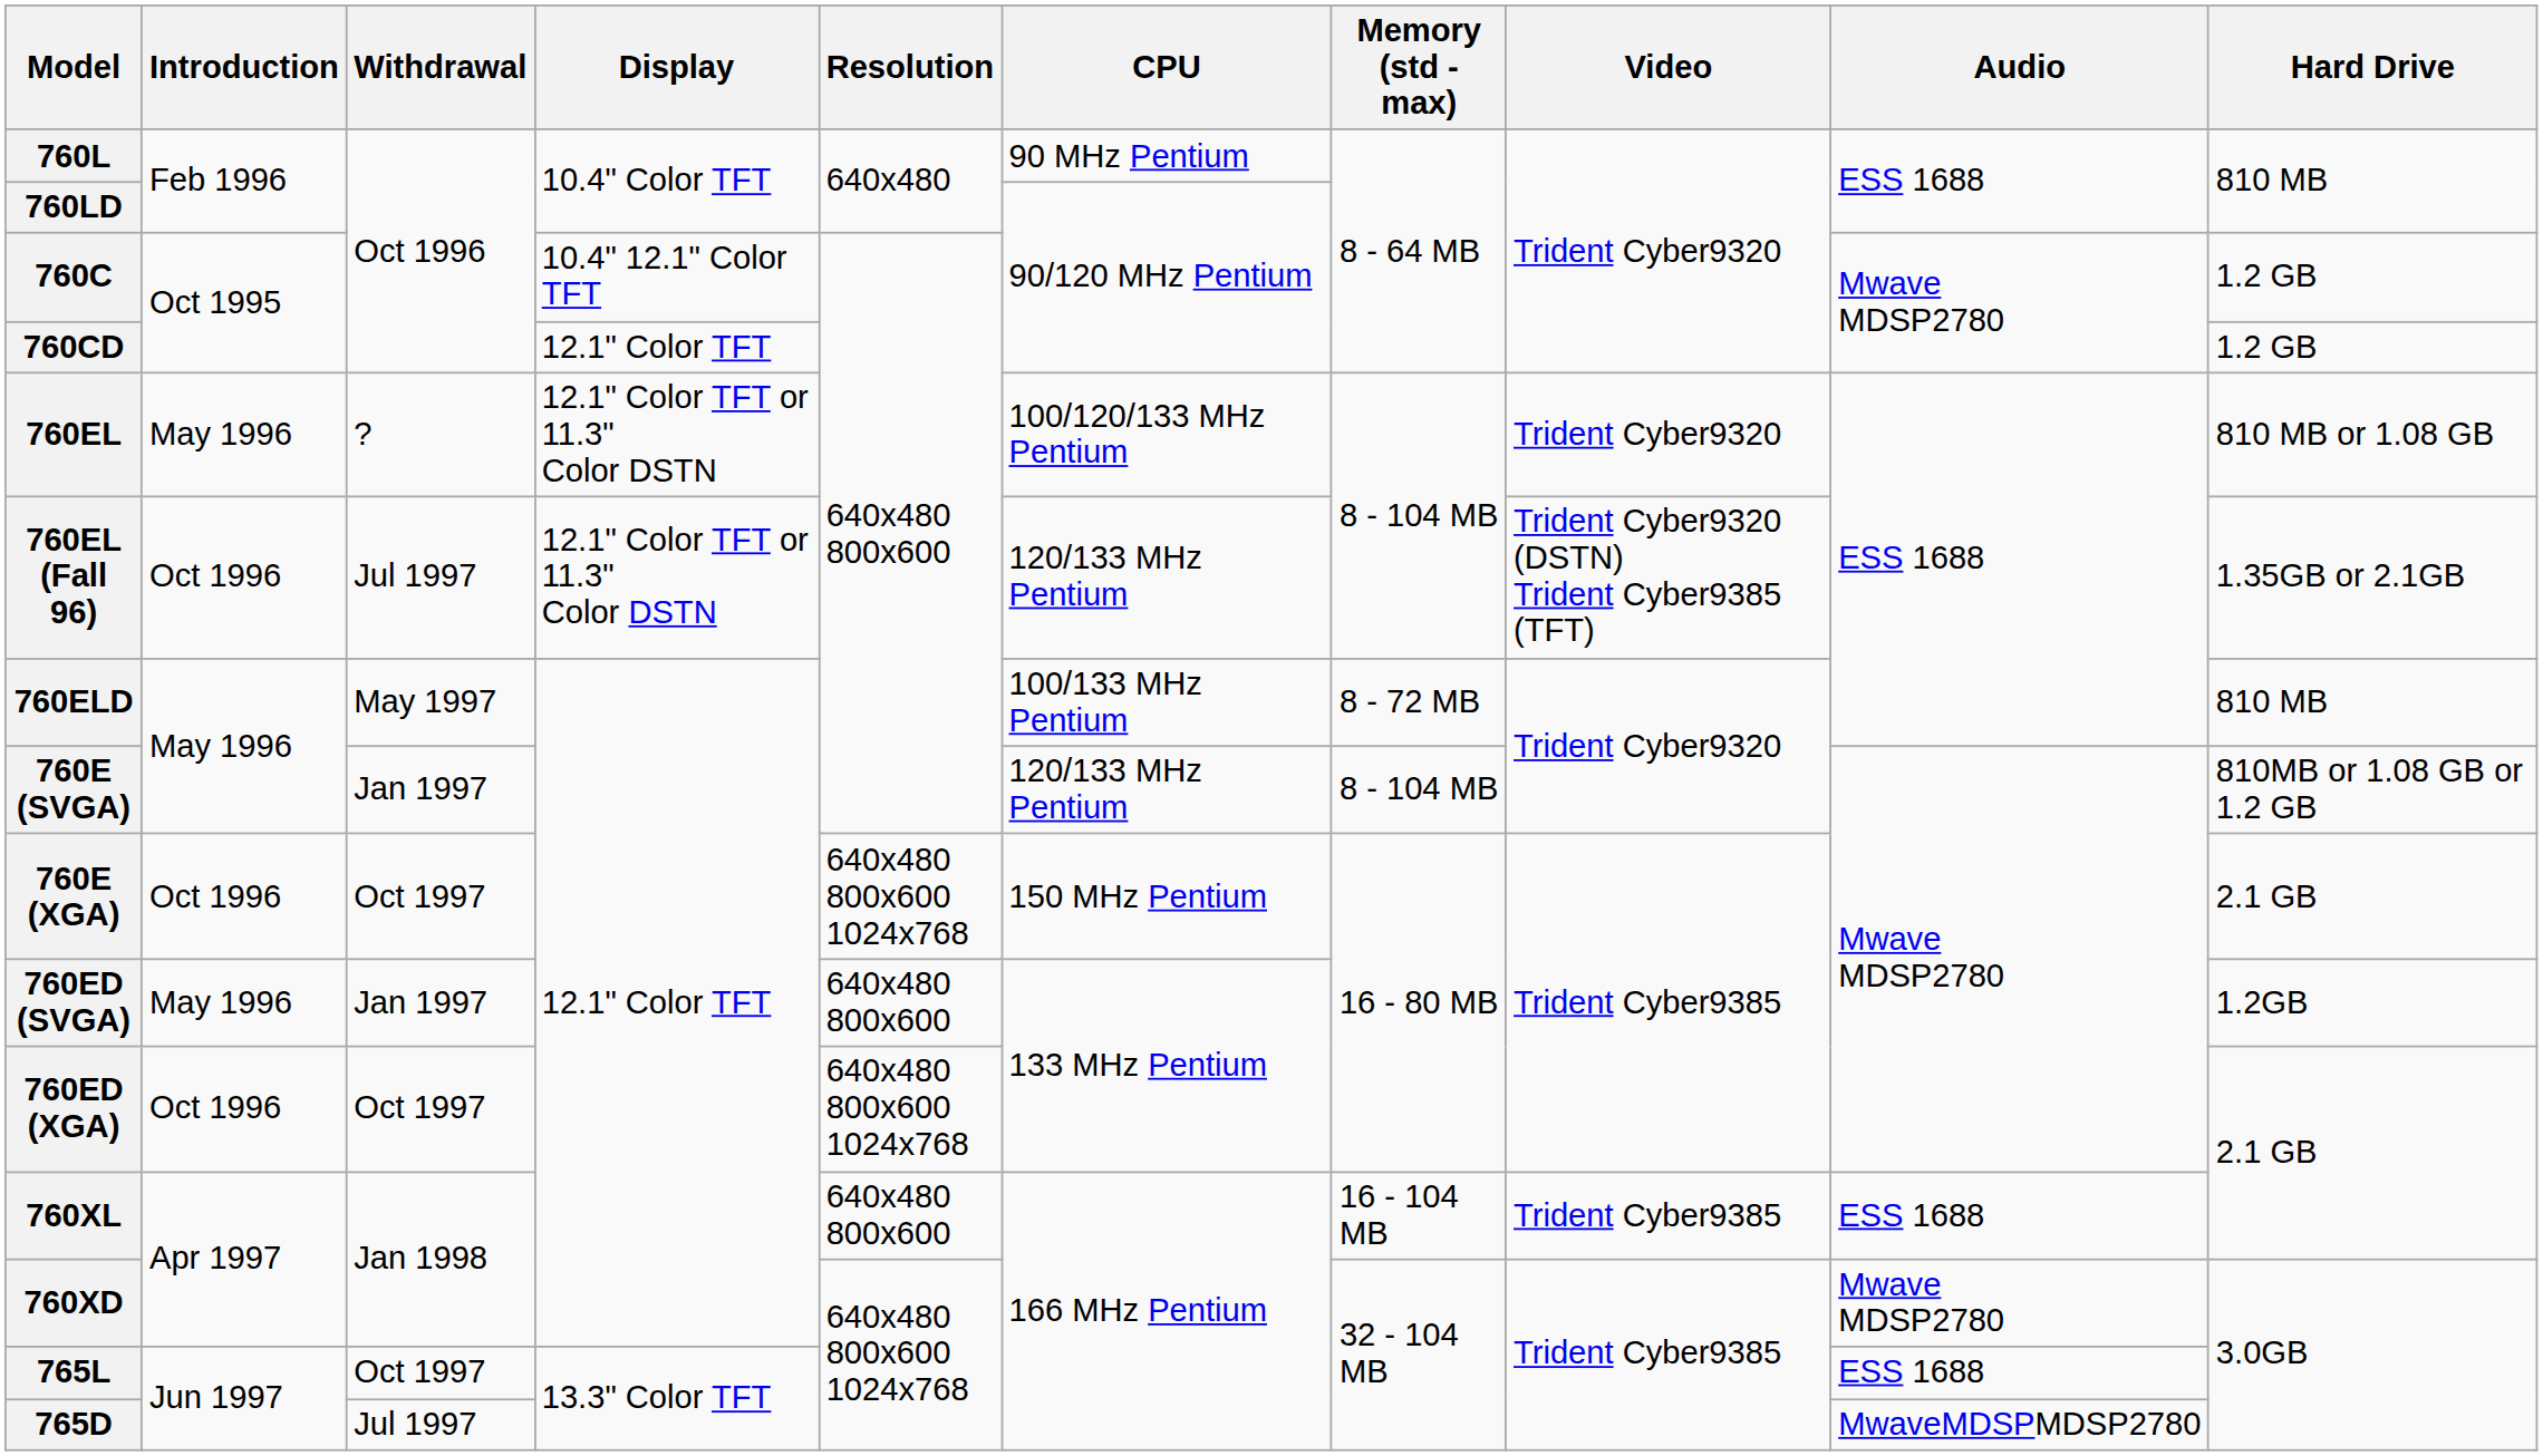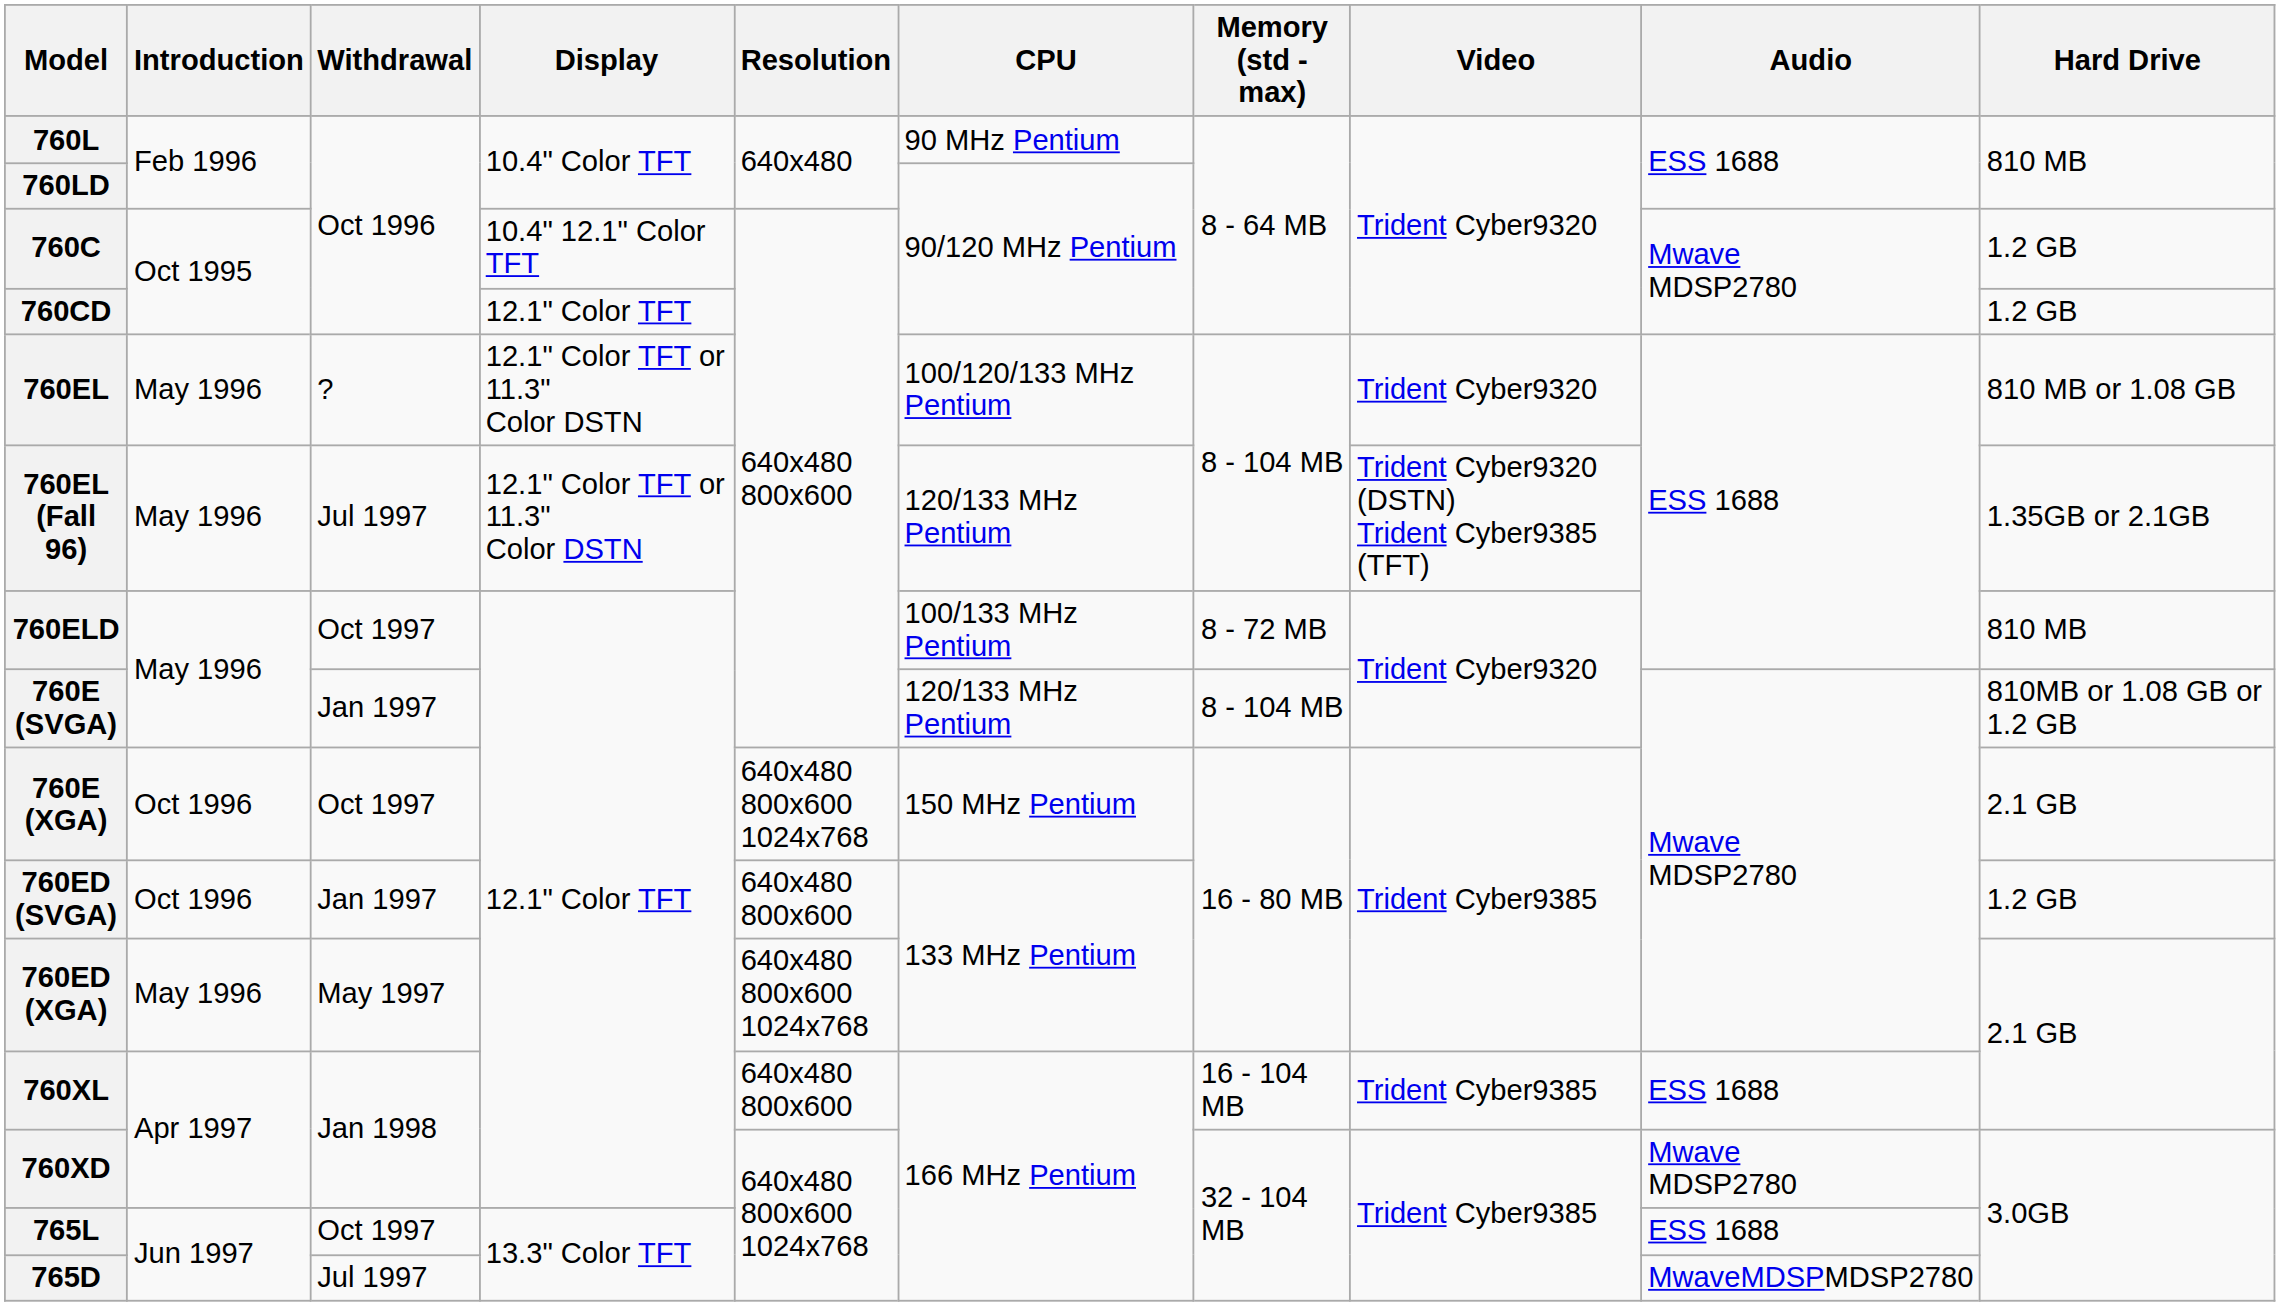760EL (Fall 96) | Introduction: Oct 1996 -> May 1996
760ELD | Withdrawal: May 1997 -> Oct 1997
760ED (SVGA) | Introduction: May 1996 -> Oct 1996
760ED (SVGA) | Hard Drive: 1.2GB -> 1.2 GB
760ED (XGA) | Introduction: Oct 1996 -> May 1996
760ED (XGA) | Withdrawal: Oct 1997 -> May 1997
